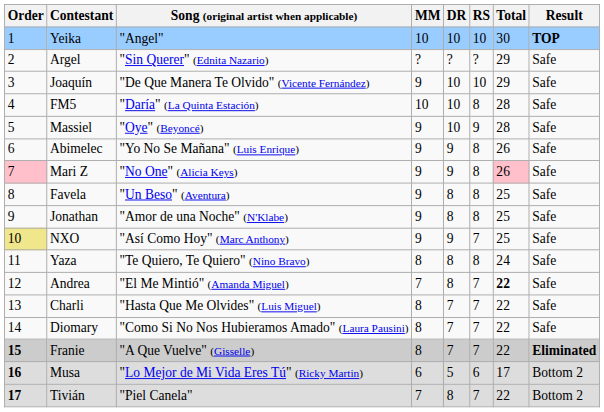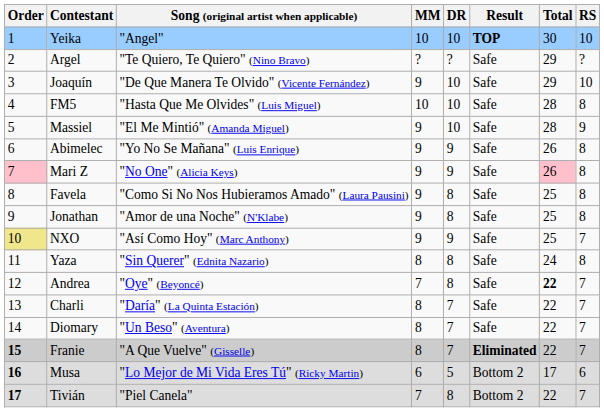columns swapped: RS <-> Result
Argel | Song (original artist when applicable): "Sin Querer" (Ednita Nazario) -> "Te Quiero, Te Quiero" (Nino Bravo)
FM5 | Song (original artist when applicable): "Daría" (La Quinta Estación) -> "Hasta Que Me Olvides" (Luis Miguel)
Massiel | Song (original artist when applicable): "Oye" (Beyoncé) -> "El Me Mintió" (Amanda Miguel)
Favela | Song (original artist when applicable): "Un Beso" (Aventura) -> "Como Si No Nos Hubieramos Amado" (Laura Pausini)
Yaza | Song (original artist when applicable): "Te Quiero, Te Quiero" (Nino Bravo) -> "Sin Querer" (Ednita Nazario)
Andrea | Song (original artist when applicable): "El Me Mintió" (Amanda Miguel) -> "Oye" (Beyoncé)
Charli | Song (original artist when applicable): "Hasta Que Me Olvides" (Luis Miguel) -> "Daría" (La Quinta Estación)
Diomary | Song (original artist when applicable): "Como Si No Nos Hubieramos Amado" (Laura Pausini) -> "Un Beso" (Aventura)
